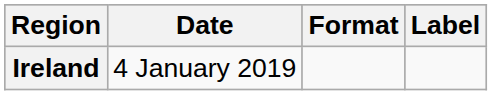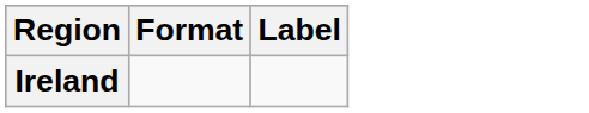- column: Date | 4 January 2019
